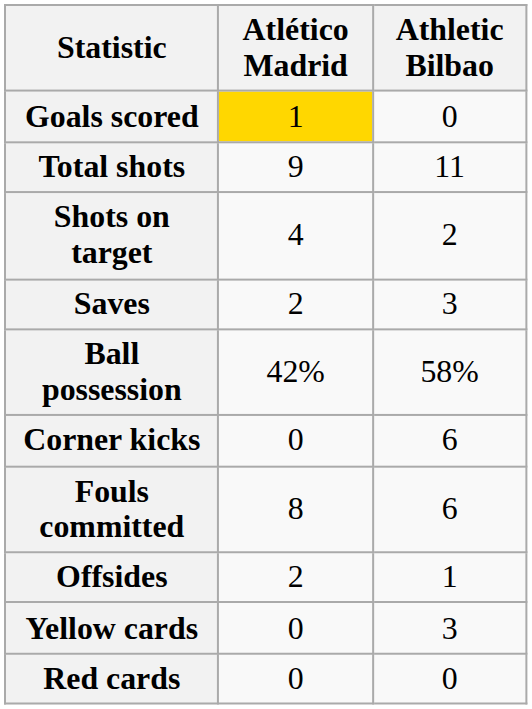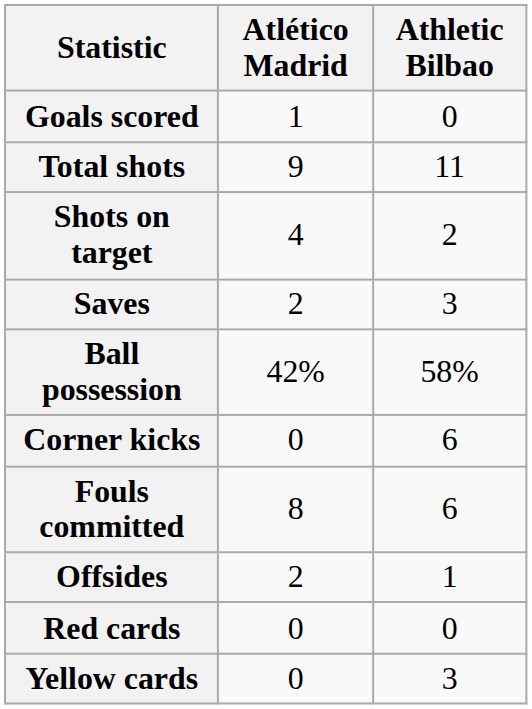Goals scored | Atlético Madrid: gold background -> no background
rows swapped: Yellow cards <-> Red cards
